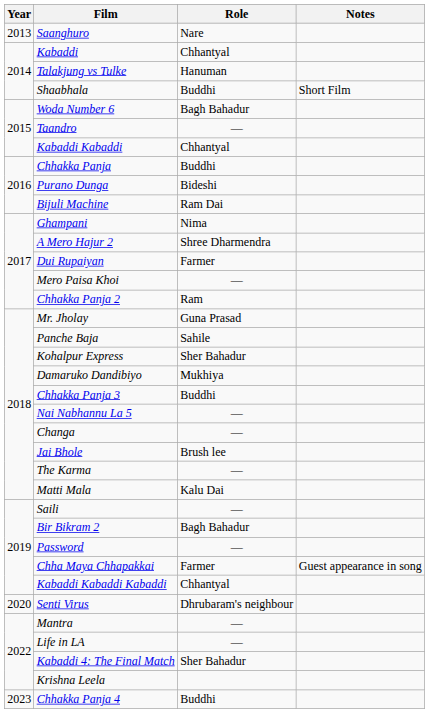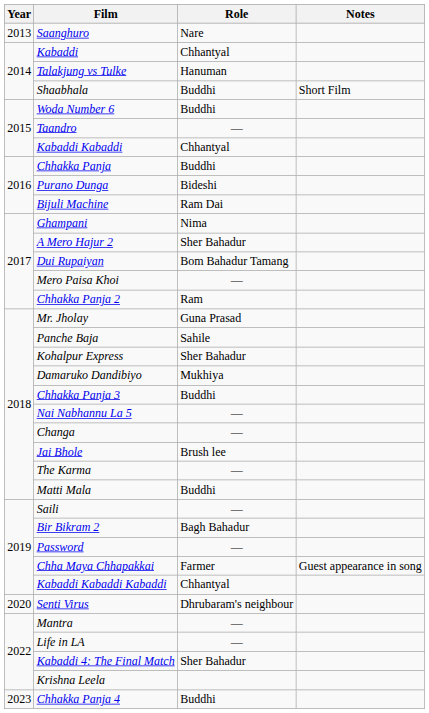Woda Number 6 | Role: Bagh Bahadur -> Buddhi
A Mero Hajur 2 | Role: Shree Dharmendra -> Sher Bahadur
Dui Rupaiyan | Role: Farmer -> Bom Bahadur Tamang
Matti Mala | Role: Kalu Dai -> Buddhi
